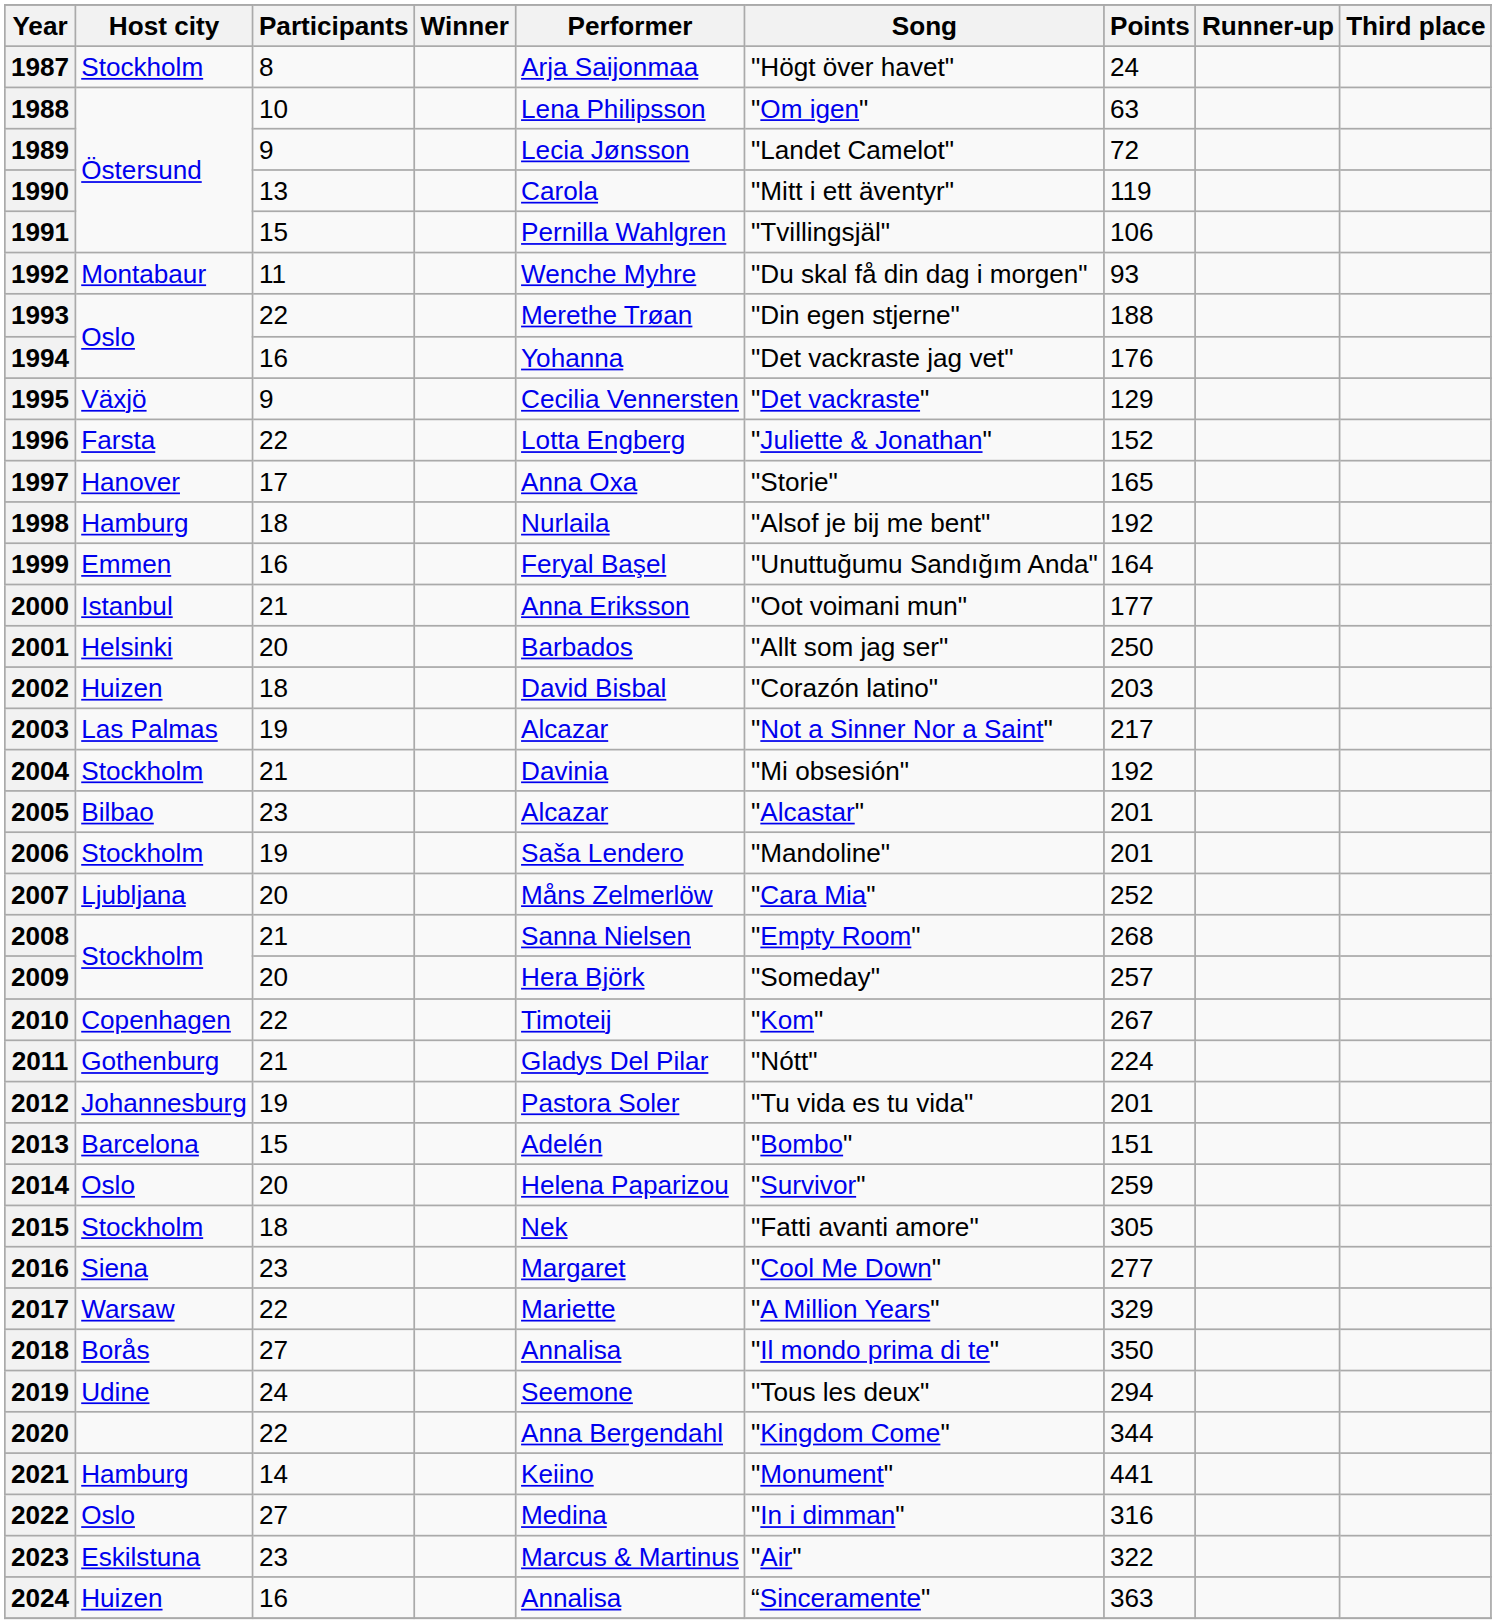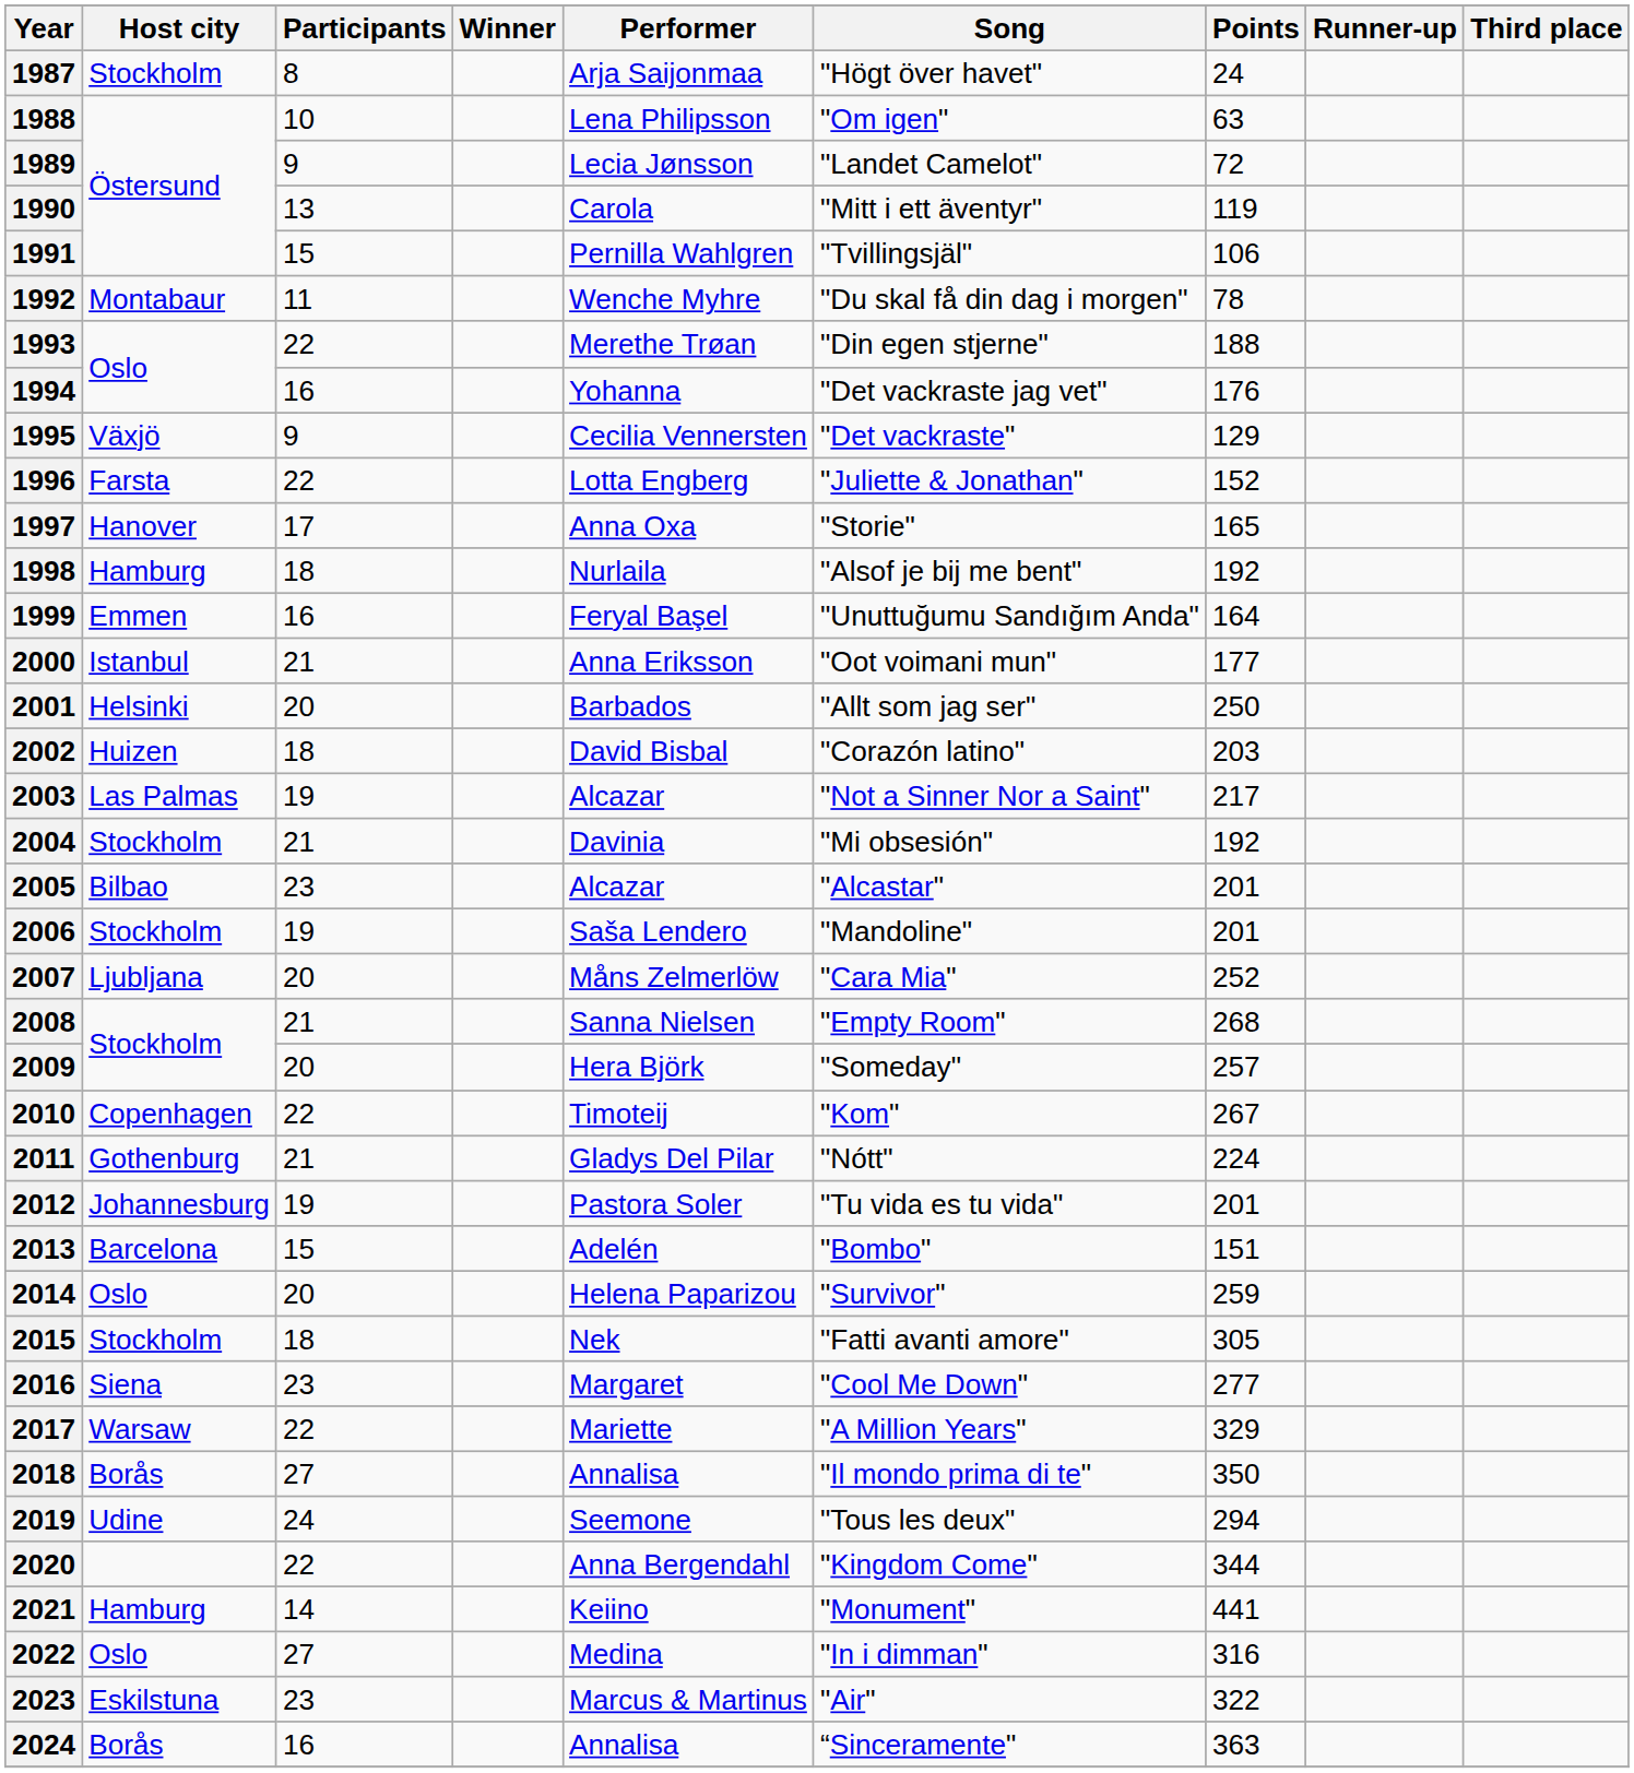1992 | Points: 93 -> 78
2024 | Host city: Huizen -> Borås
